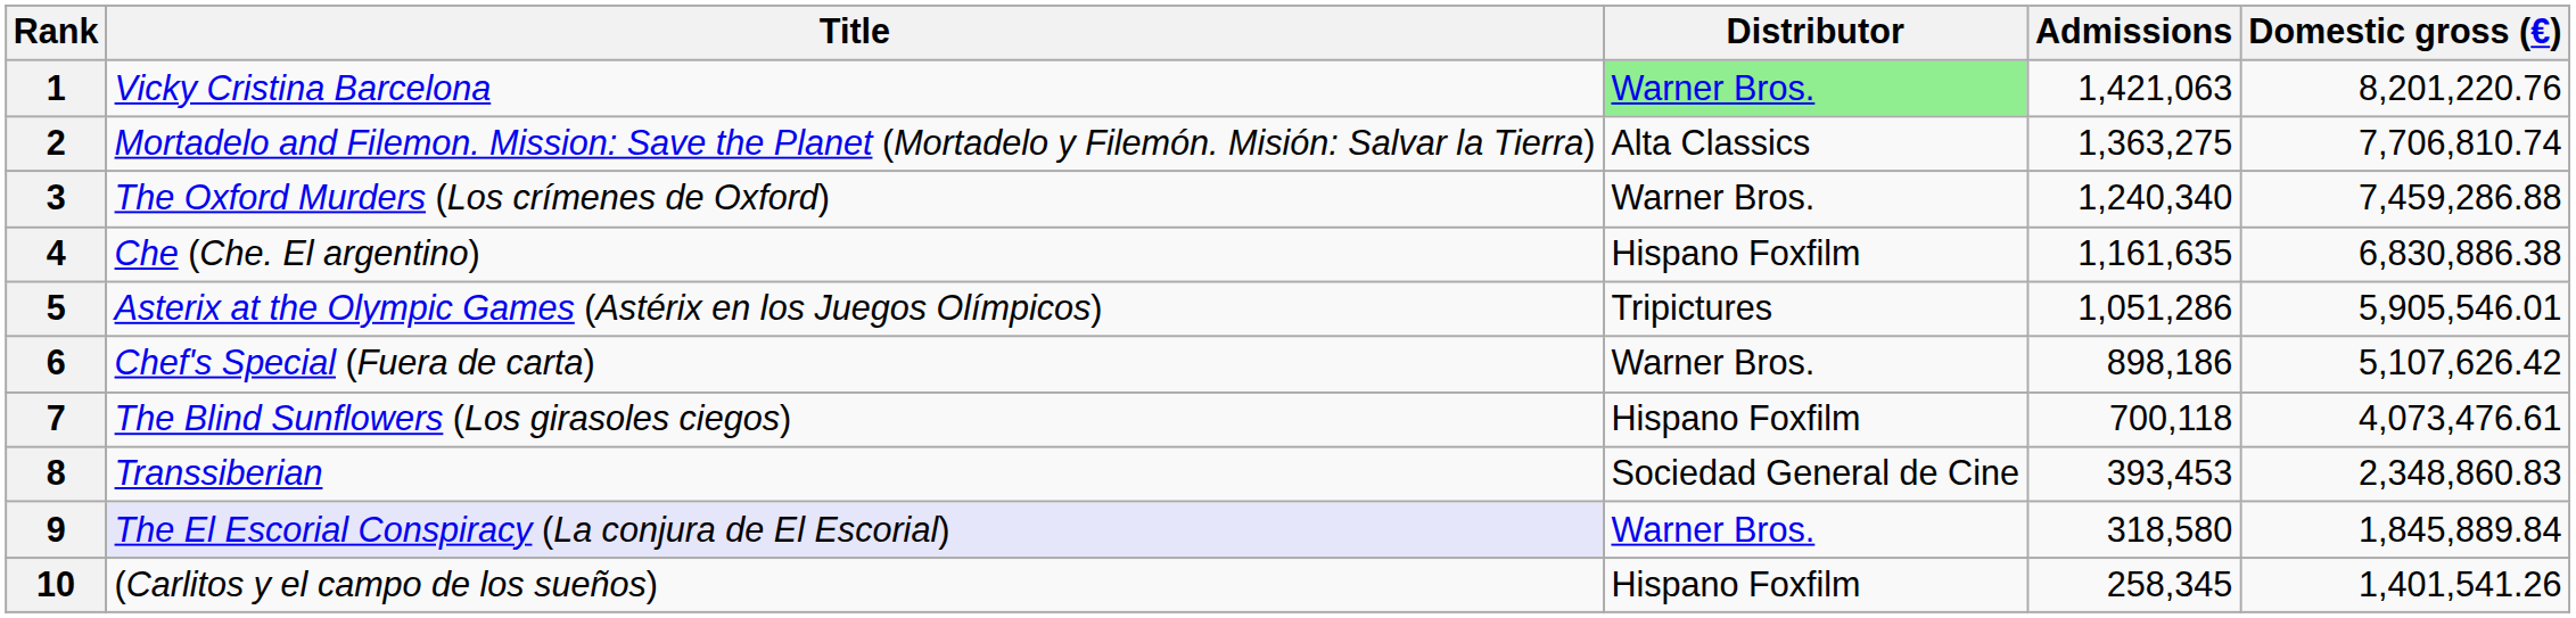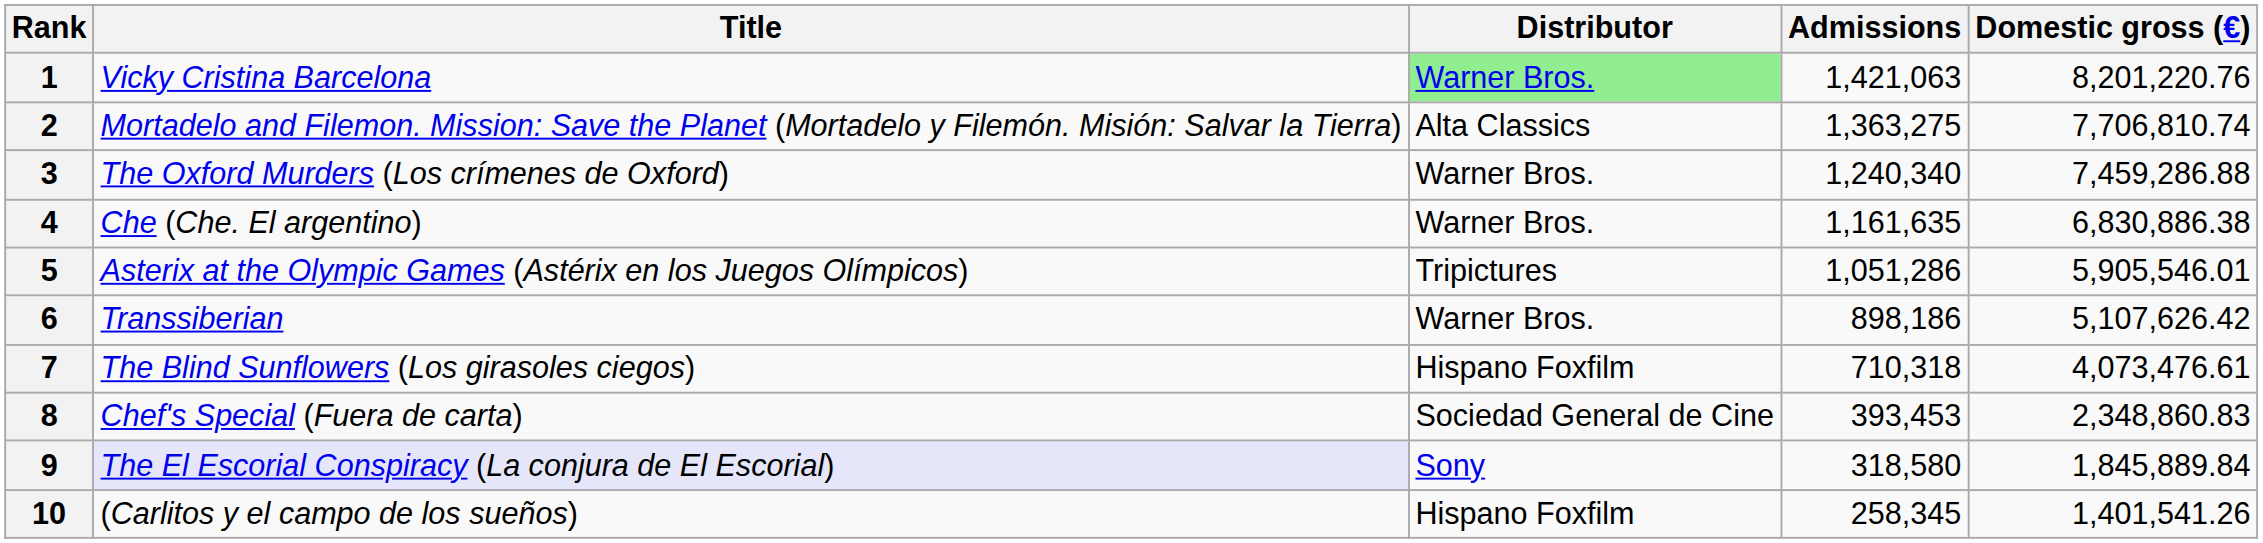4 | Distributor: Hispano Foxfilm -> Warner Bros.
6 | Title: Chef's Special (Fuera de carta) -> Transsiberian
7 | Admissions: 700,118 -> 710,318
8 | Title: Transsiberian -> Chef's Special (Fuera de carta)
9 | Distributor: Warner Bros. -> Sony
